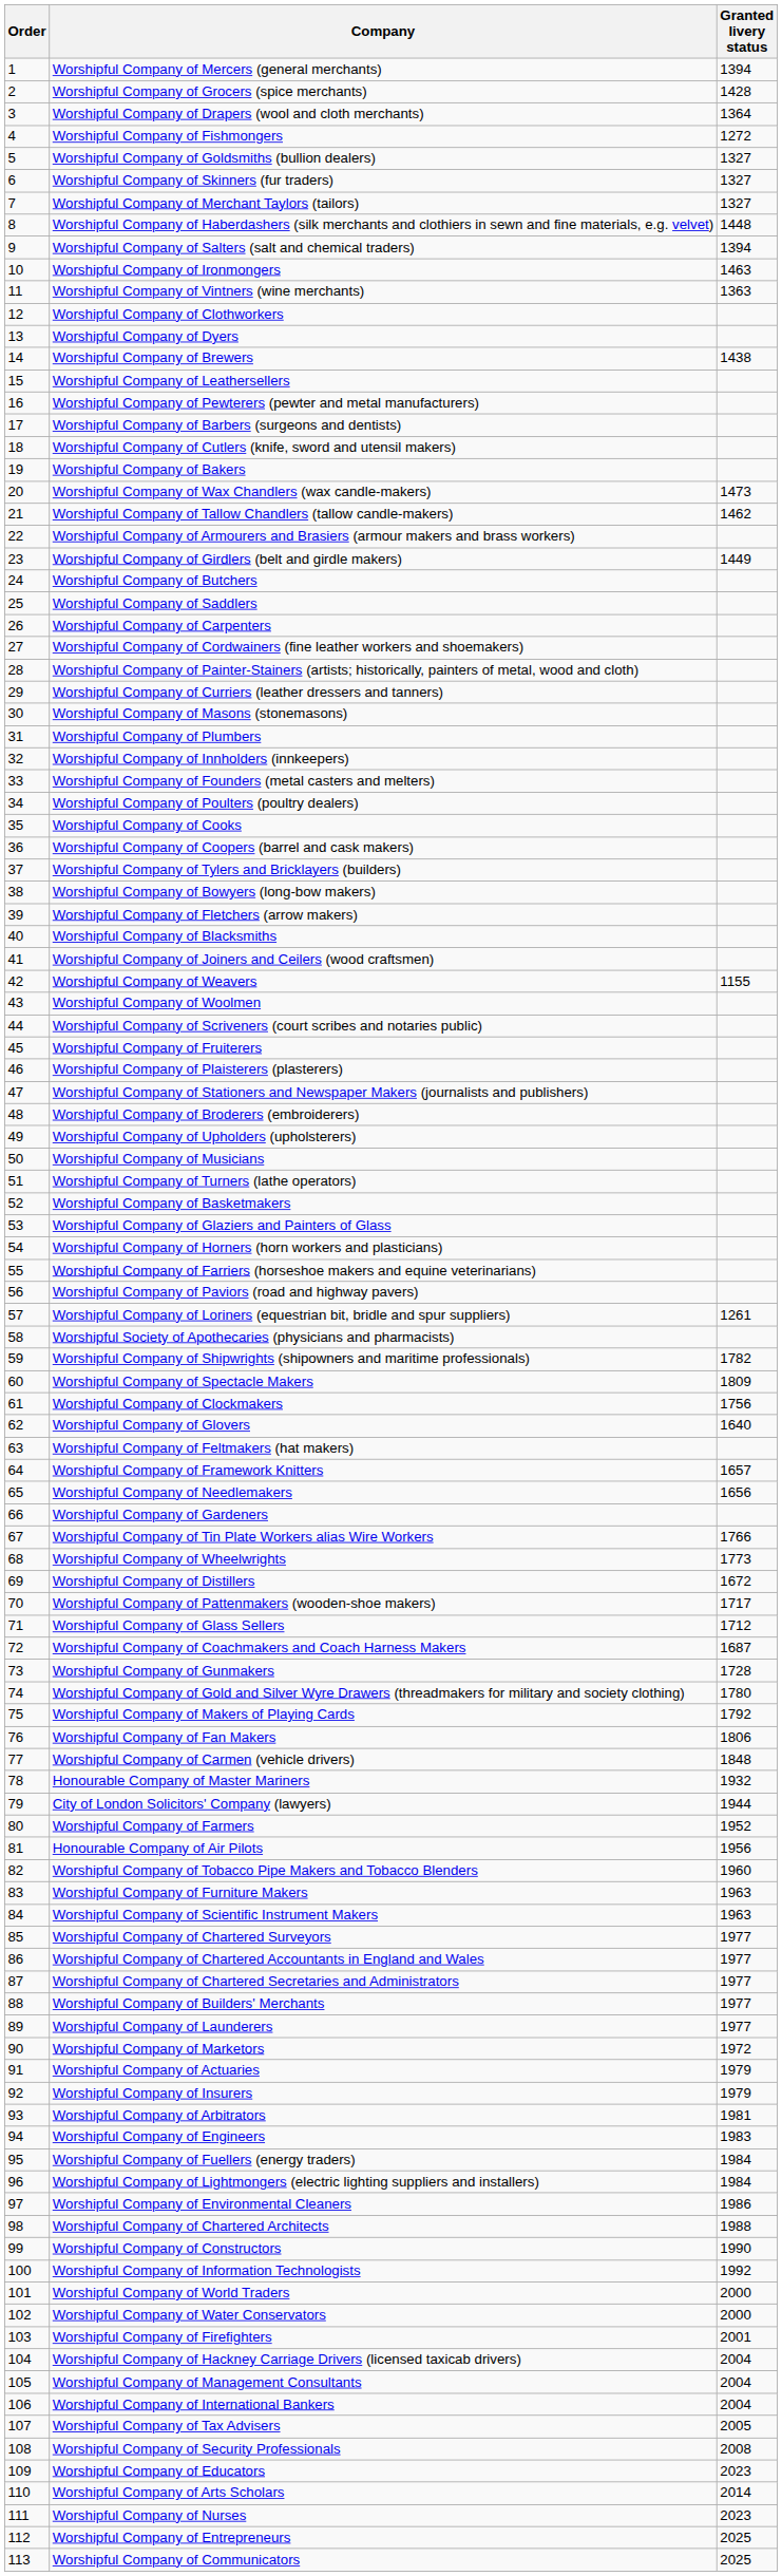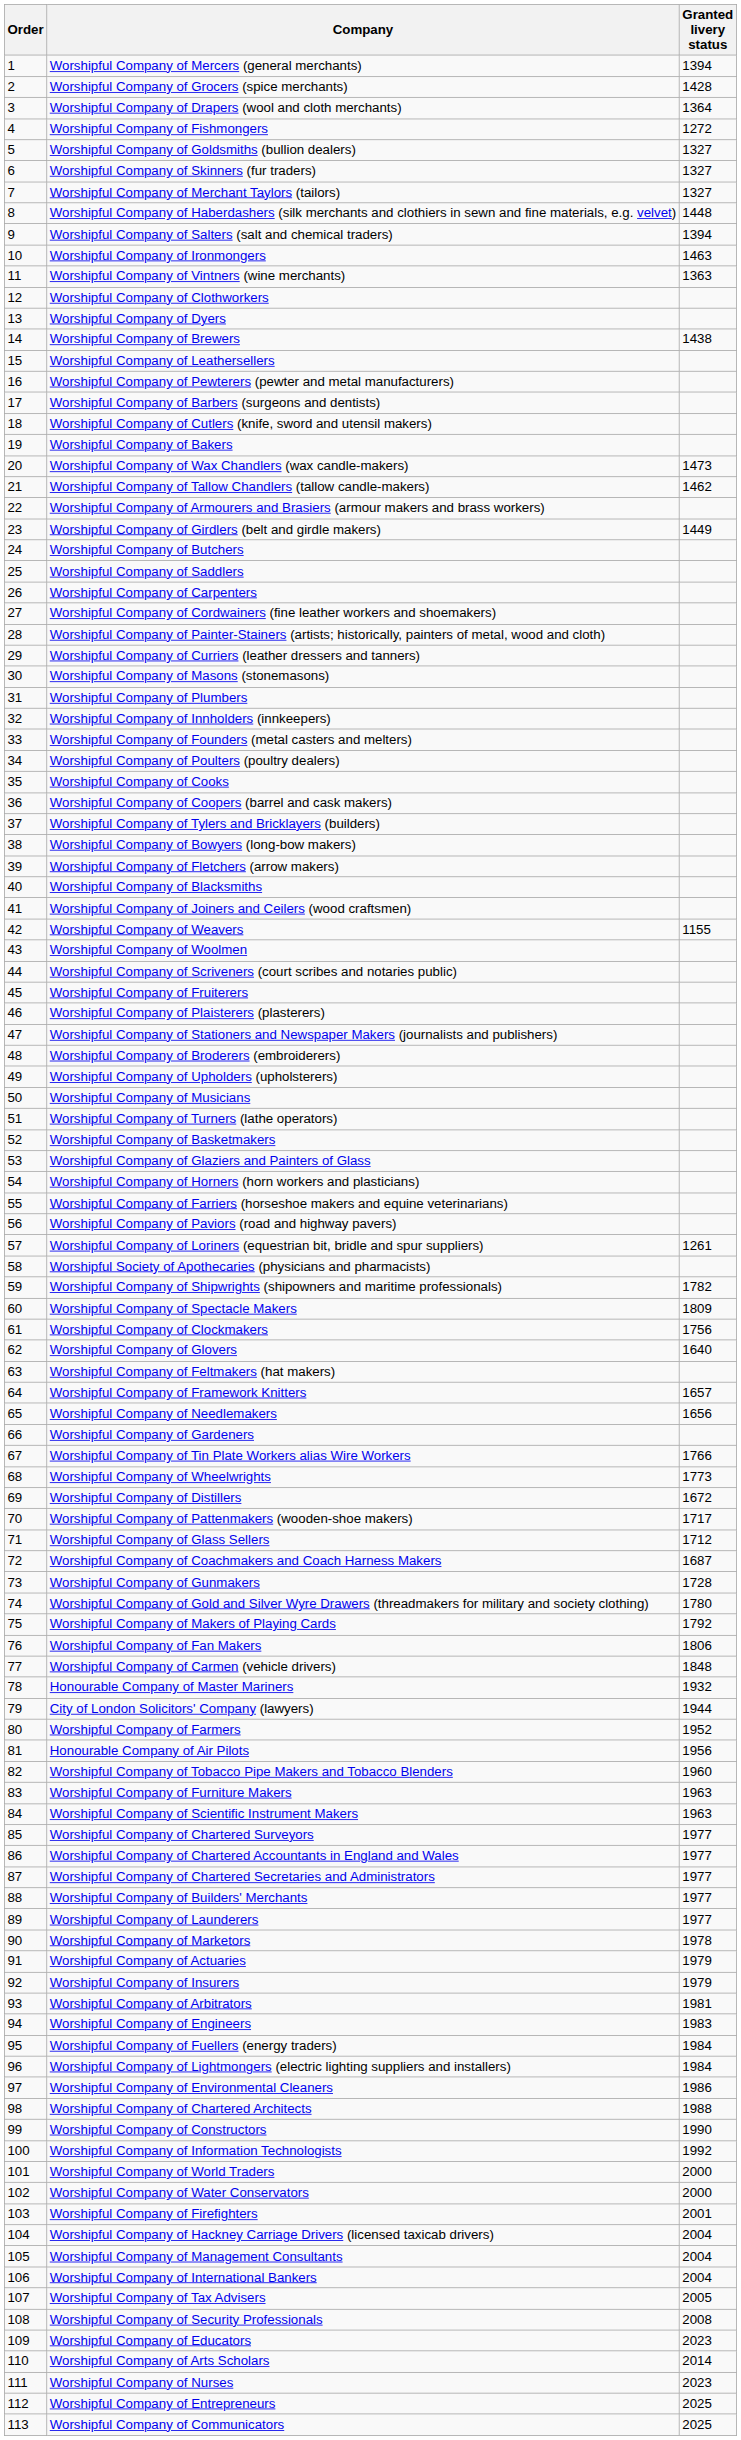Worshipful Company of Marketors | Granted livery status: 1972 -> 1978
